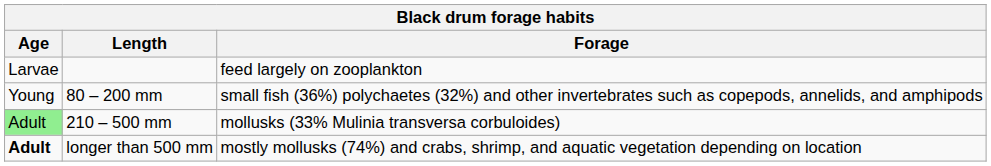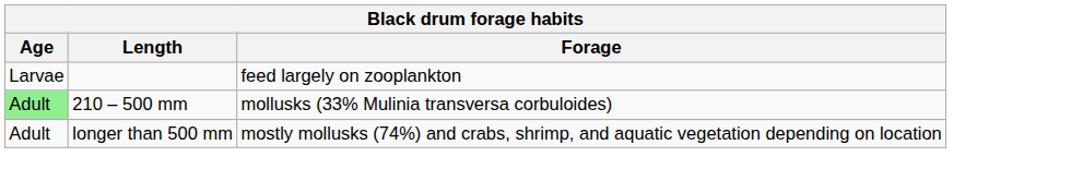- row: Young | 80 – 200 mm | small fish (36%) polychaetes (32%) and other invertebrates such as copepods, annelids, and amphipods
longer than 500 mm | Age: bold -> normal
